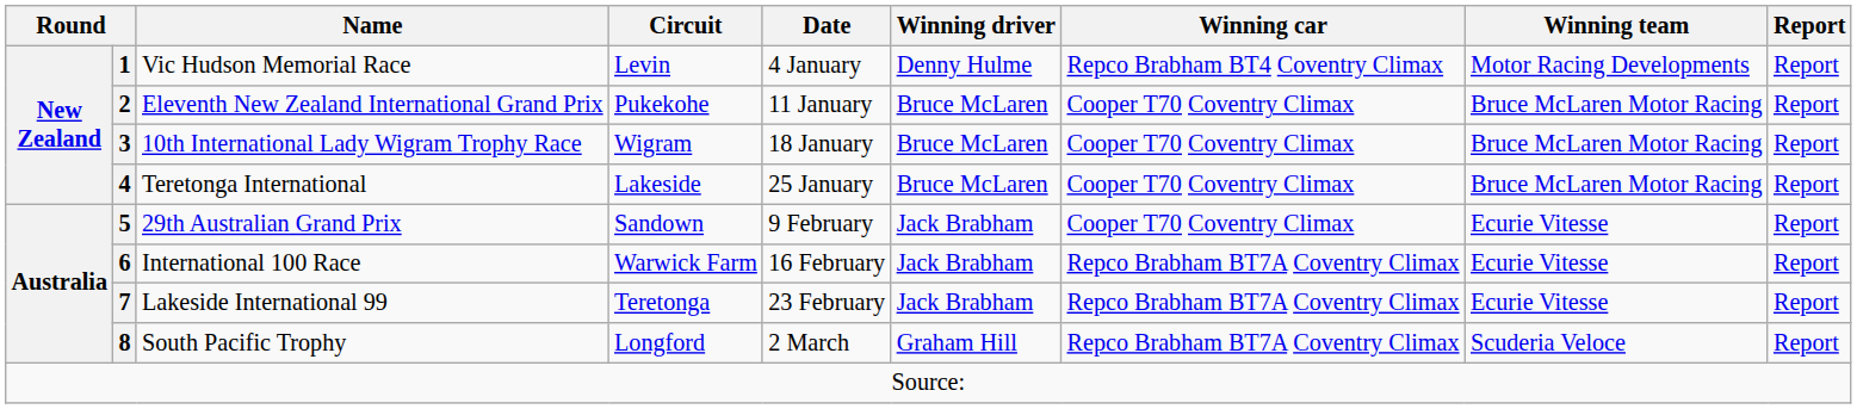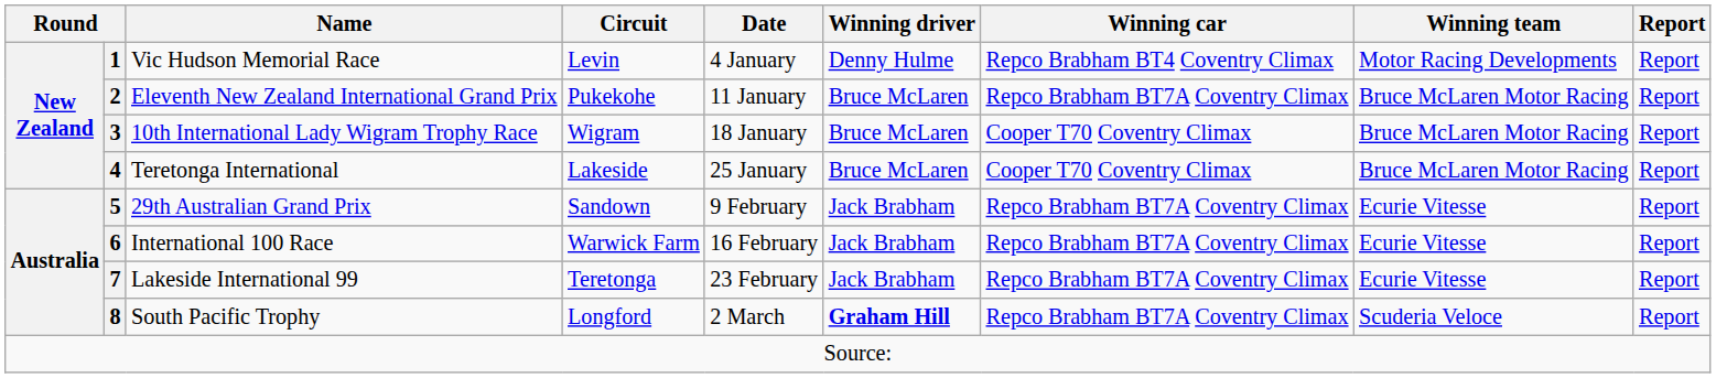Eleventh New Zealand International Grand Prix | Winning car: Cooper T70 Coventry Climax -> Repco Brabham BT7A Coventry Climax
29th Australian Grand Prix | Winning car: Cooper T70 Coventry Climax -> Repco Brabham BT7A Coventry Climax
South Pacific Trophy | Winning driver: normal -> bold
